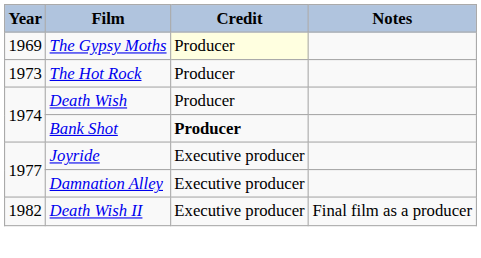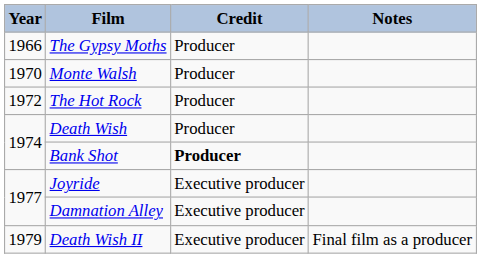The Gypsy Moths | Year: 1969 -> 1966
The Gypsy Moths | Credit: lightyellow background -> no background
+ row: 1970 | Monte Walsh | Producer
The Hot Rock | Year: 1973 -> 1972
Death Wish II | Year: 1982 -> 1979
